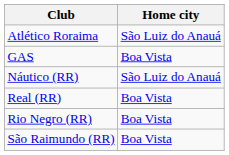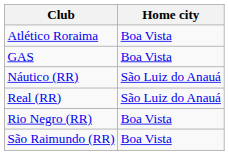Atlético Roraima | Home city: São Luiz do Anauá -> Boa Vista
Real (RR) | Home city: Boa Vista -> São Luiz do Anauá
